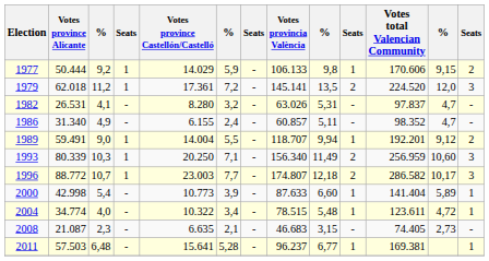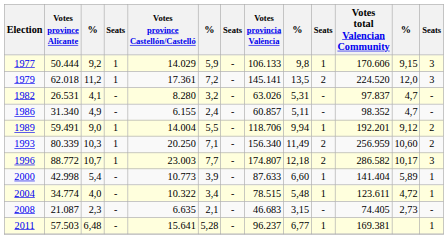1977 | column 13: 2 -> 3
1989 | Votes provincia València: 118.707 -> 118.706
1993 | column 13: 3 -> 2
